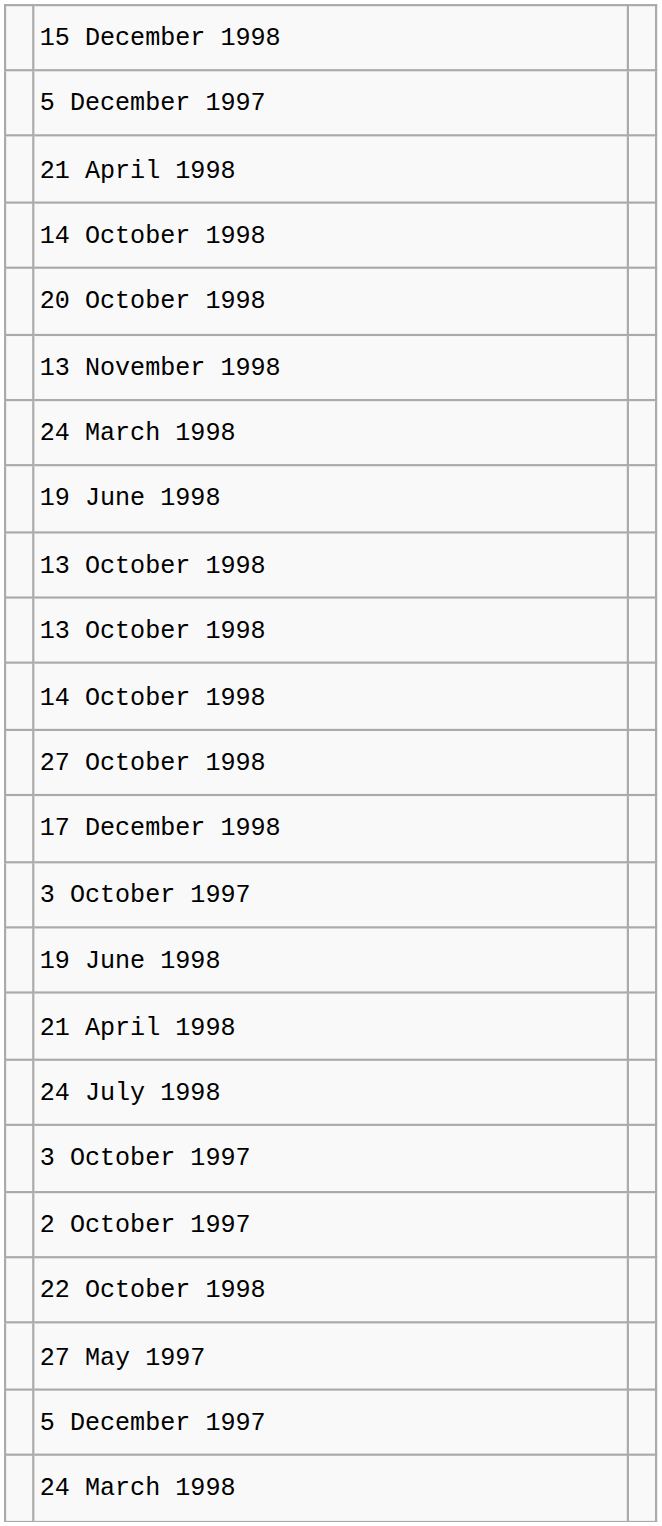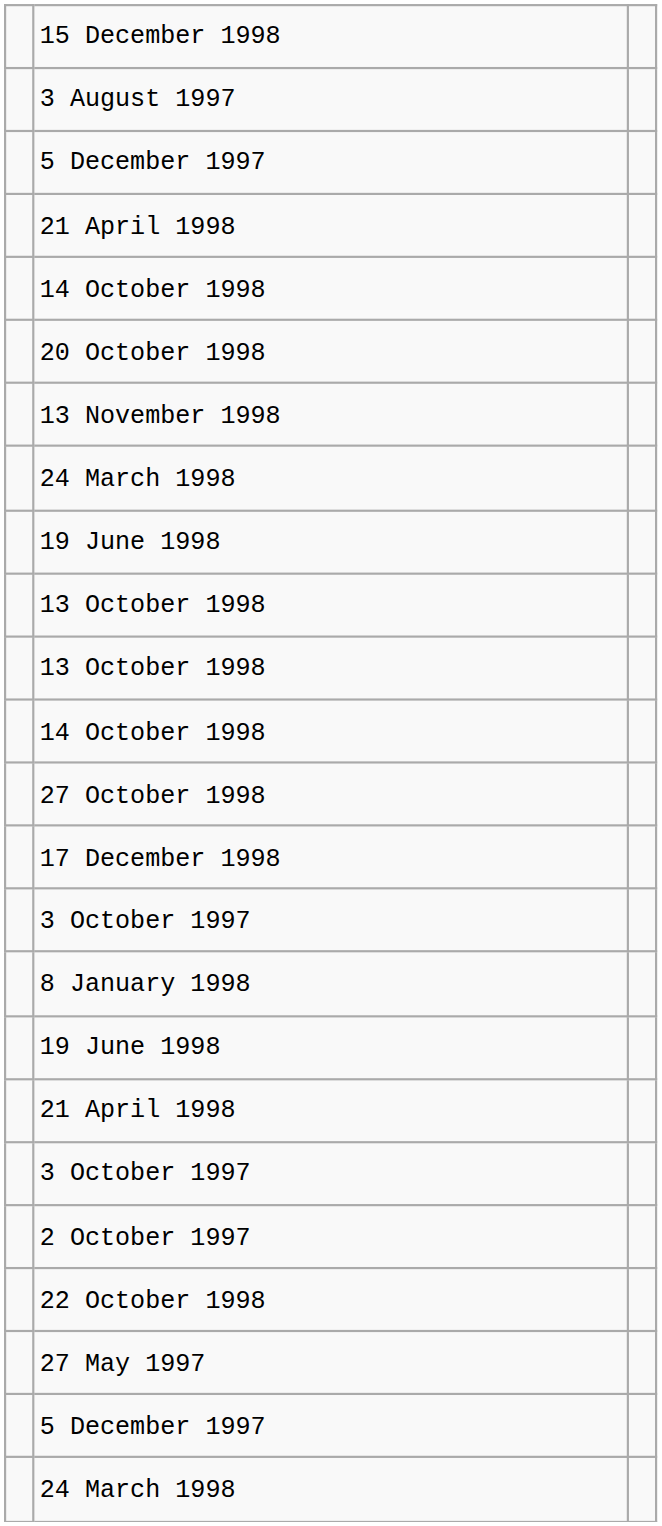+ row: 3 August 1997
+ row: 8 January 1998
- row: 24 July 1998
